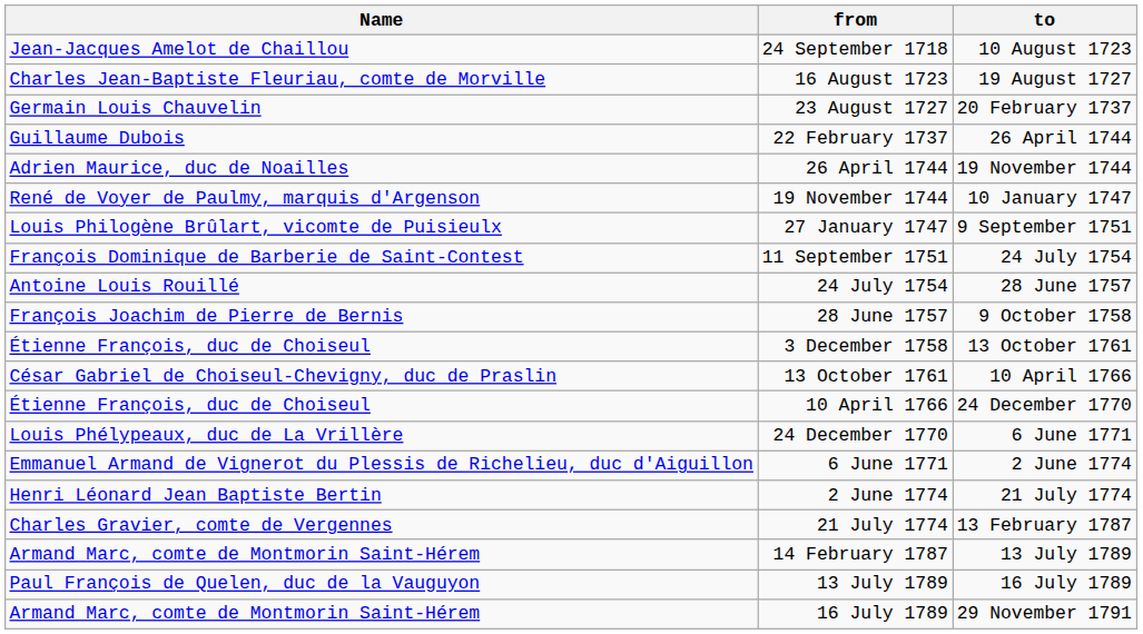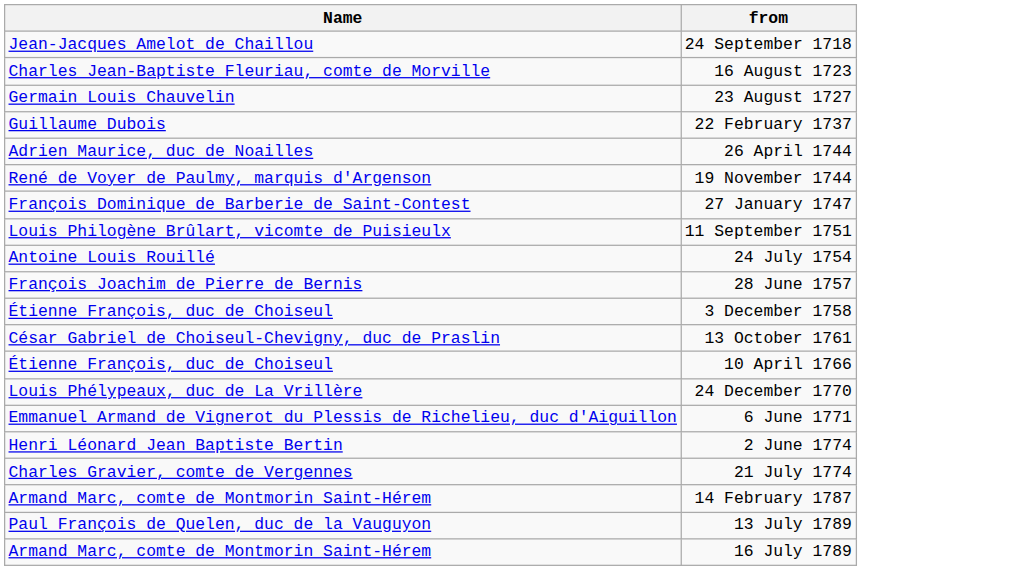- column: to | 10 August 1723 | 19 August 1727 | 20 February 1737 | 26 April 1744 | 19 November 1744 | 10 January 1747 | 9 September 1751 | 24 July 1754 | 28 June 1757 | 9 October 1758 | 13 October 1761 | 10 April 1766 | 24 December 1770 | 6 June 1771 | 2 June 1774 | 21 July 1774 | 13 February 1787 | 13 July 1789 | 16 July 1789 | 29 November 1791
27 January 1747 | Name: Louis Philogène Brûlart, vicomte de Puisieulx -> François Dominique de Barberie de Saint-Contest
11 September 1751 | Name: François Dominique de Barberie de Saint-Contest -> Louis Philogène Brûlart, vicomte de Puisieulx
